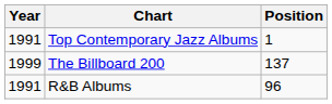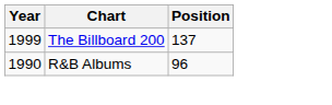- row: 1991 | Top Contemporary Jazz Albums | 1
R&B Albums | Year: 1991 -> 1990
